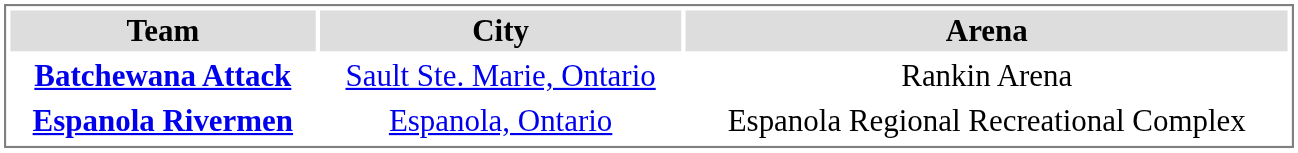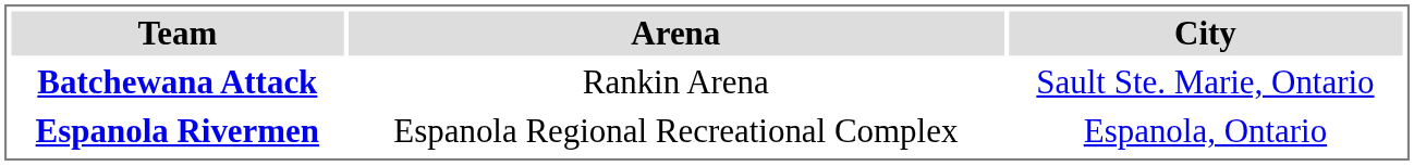columns swapped: City <-> Arena
